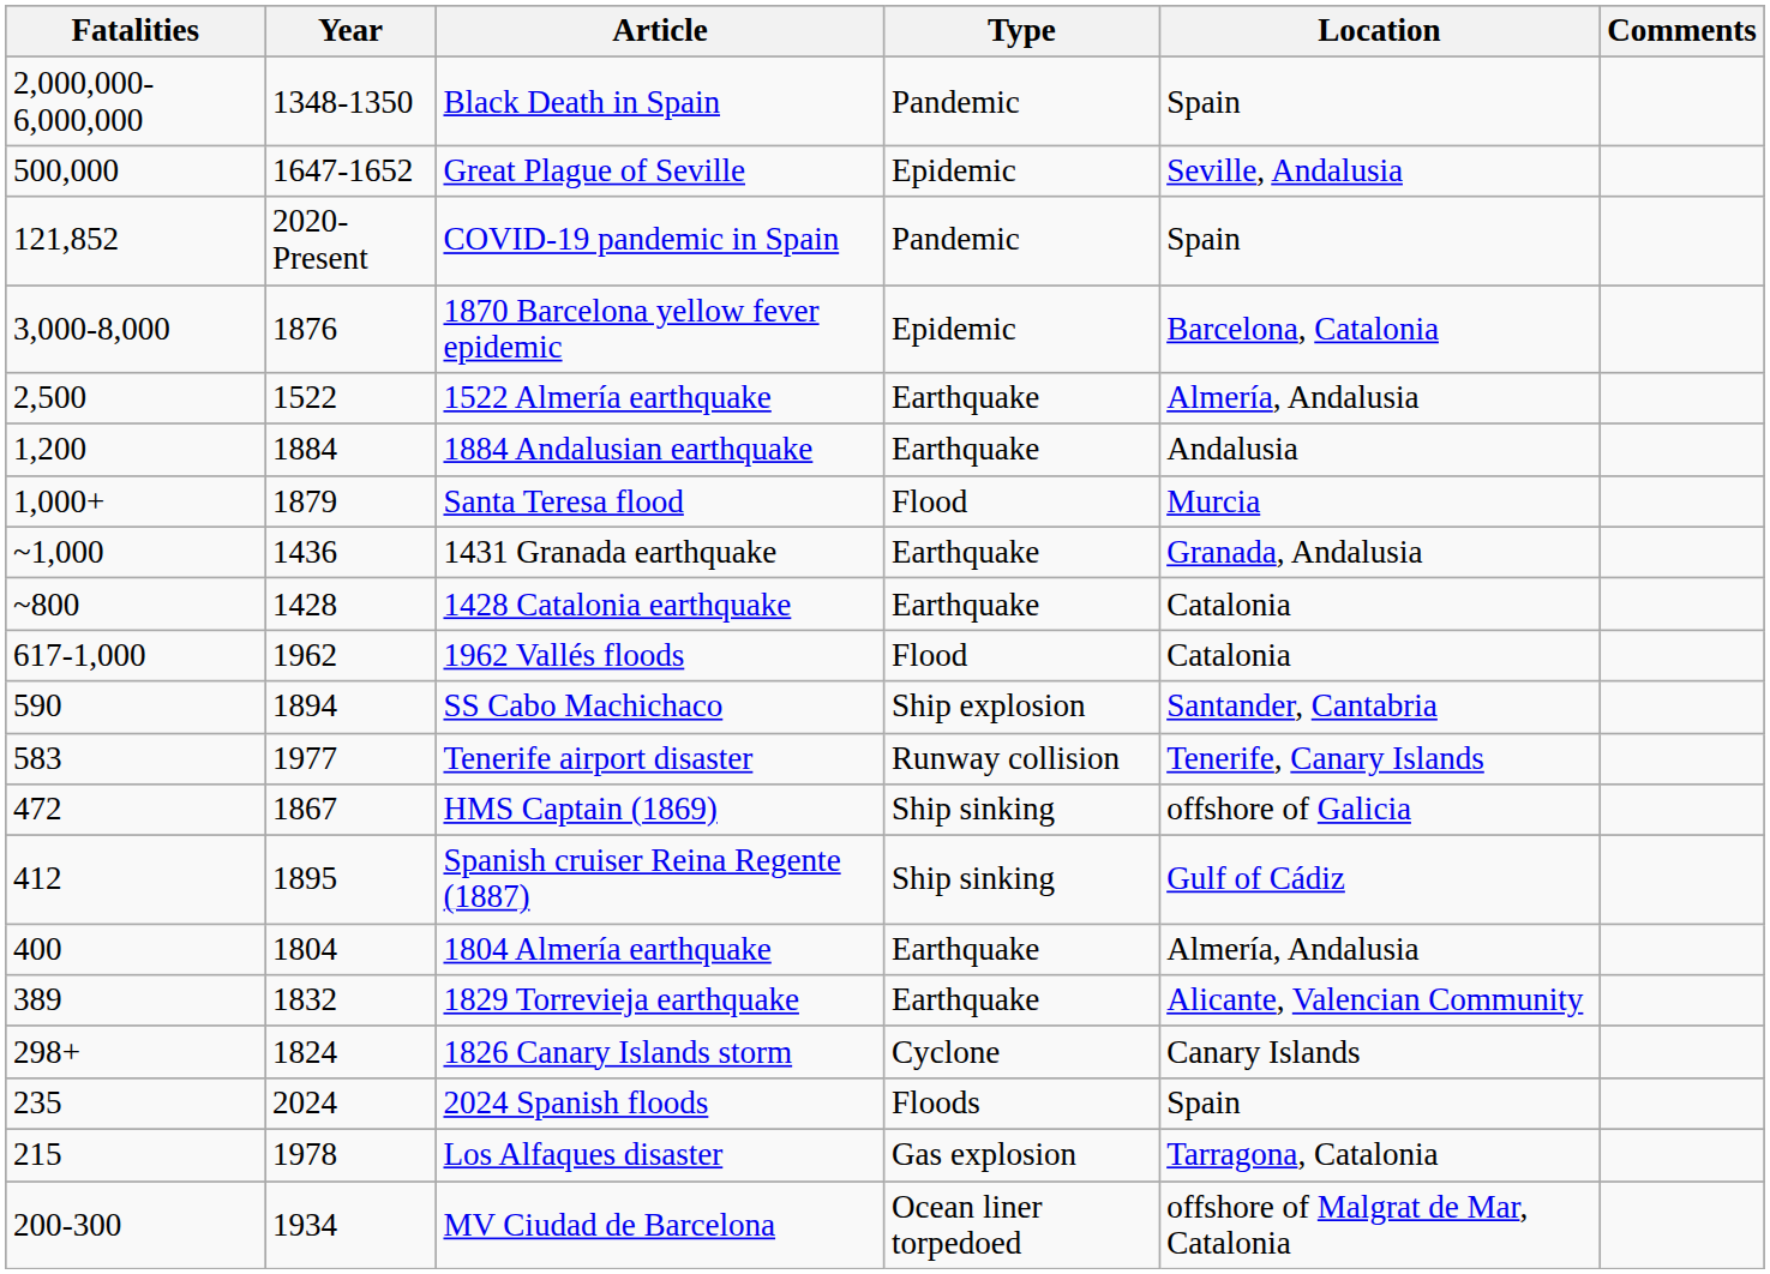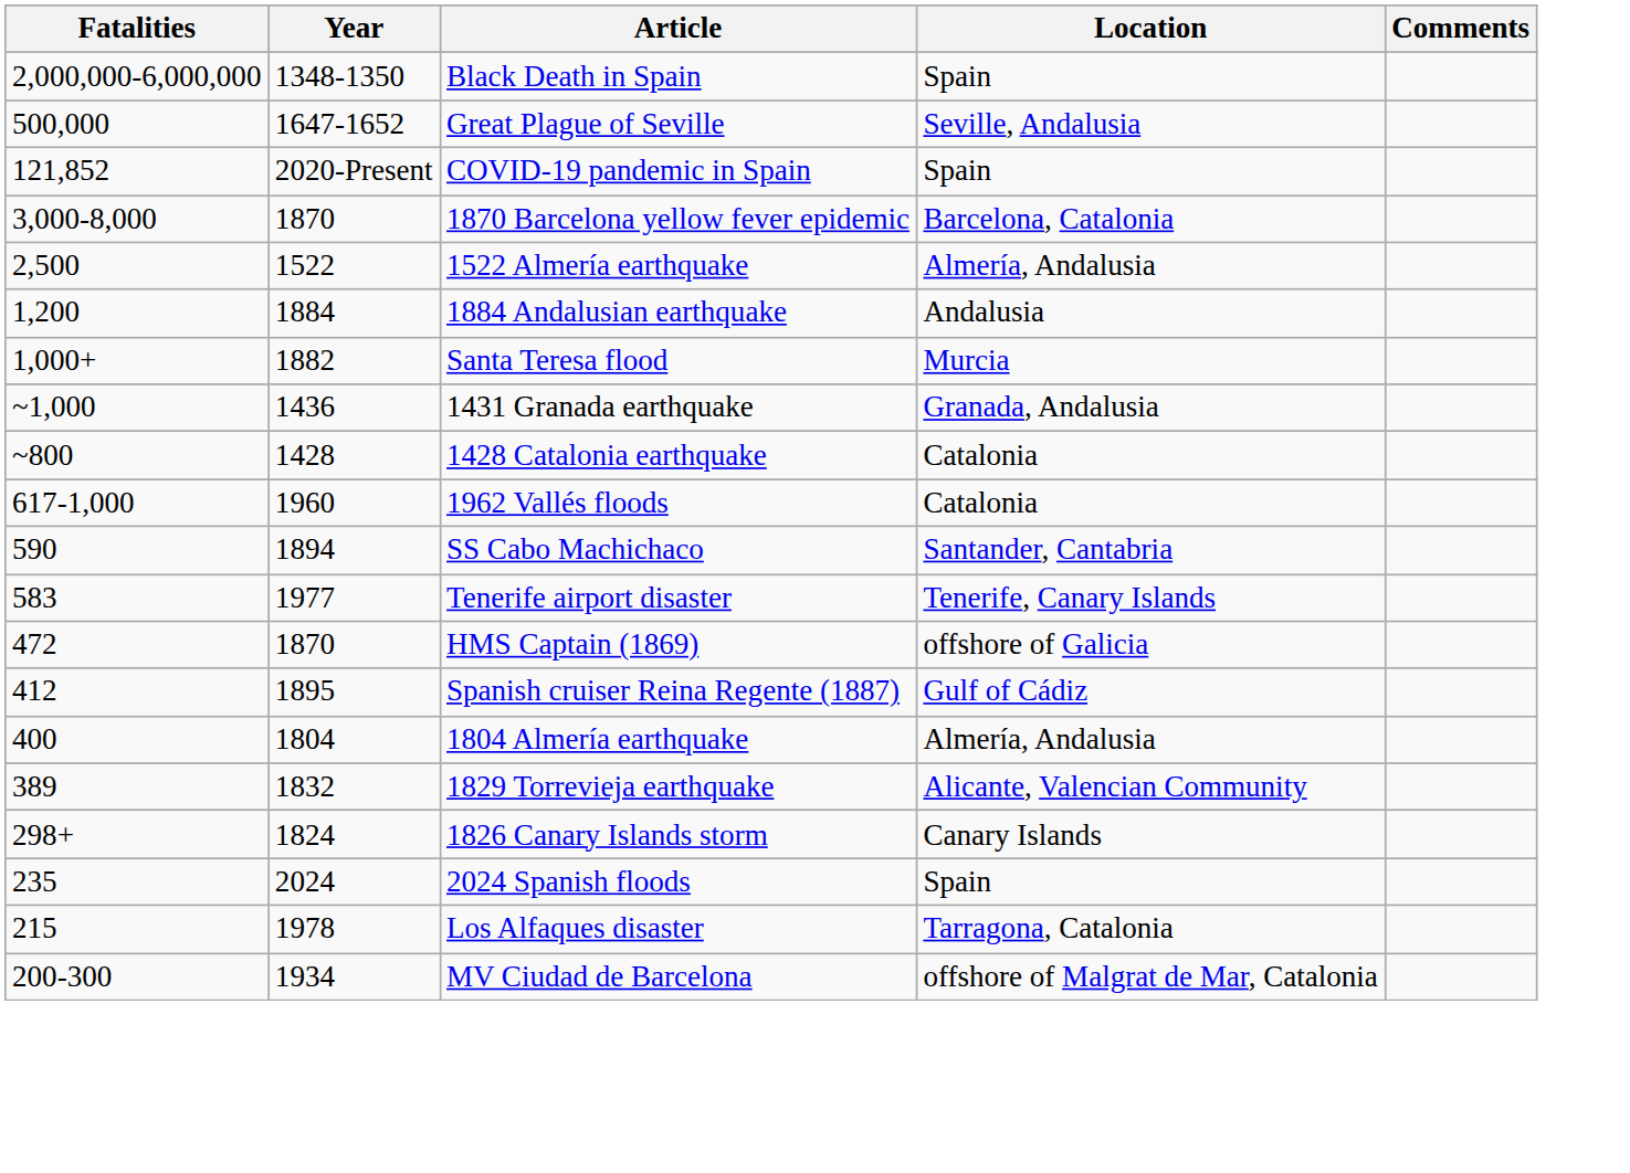- column: Type | Pandemic | Epidemic | Pandemic | Epidemic | Earthquake | Earthquake | Flood | Earthquake | Earthquake | Flood | Ship explosion | Runway collision | Ship sinking | Ship sinking | Earthquake | Earthquake | Cyclone | Floods | Gas explosion | Ocean liner torpedoed
1870 Barcelona yellow fever epidemic | Year: 1876 -> 1870
Santa Teresa flood | Year: 1879 -> 1882
1962 Vallés floods | Year: 1962 -> 1960
HMS Captain (1869) | Year: 1867 -> 1870
